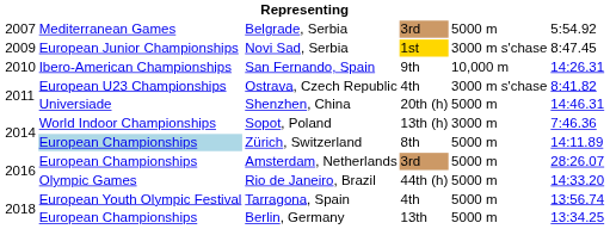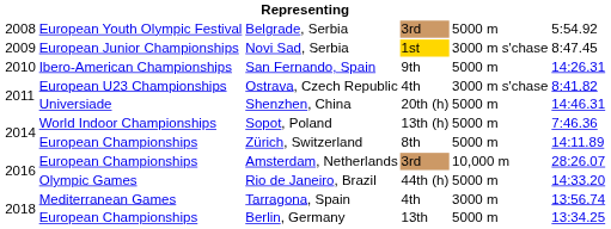Belgrade, Serbia | column 1: 2007 -> 2008
Belgrade, Serbia | column 2: Mediterranean Games -> European Youth Olympic Festival
San Fernando, Spain | column 5: 10,000 m -> 5000 m
Sopot, Poland | column 5: 3000 m -> 5000 m
Zürich, Switzerland | column 2: lightblue background -> no background
Amsterdam, Netherlands | column 5: 5000 m -> 10,000 m
Tarragona, Spain | column 2: European Youth Olympic Festival -> Mediterranean Games
Tarragona, Spain | column 5: 5000 m -> 3000 m
